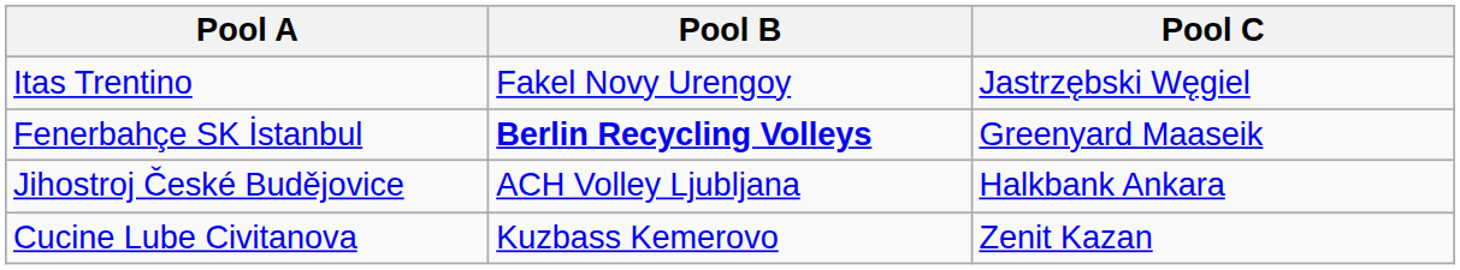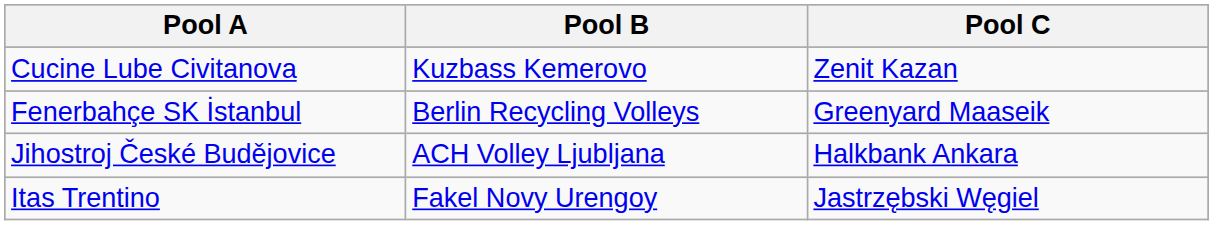rows swapped: Cucine Lube Civitanova <-> Itas Trentino
Fenerbahçe SK İstanbul | Pool B: bold -> normal
